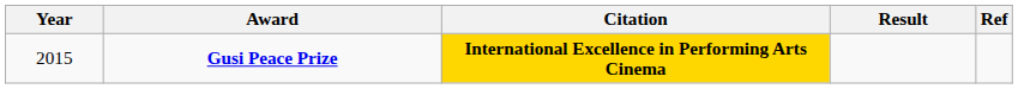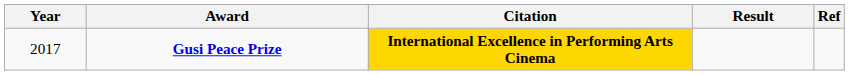Gusi Peace Prize | Year: 2015 -> 2017
